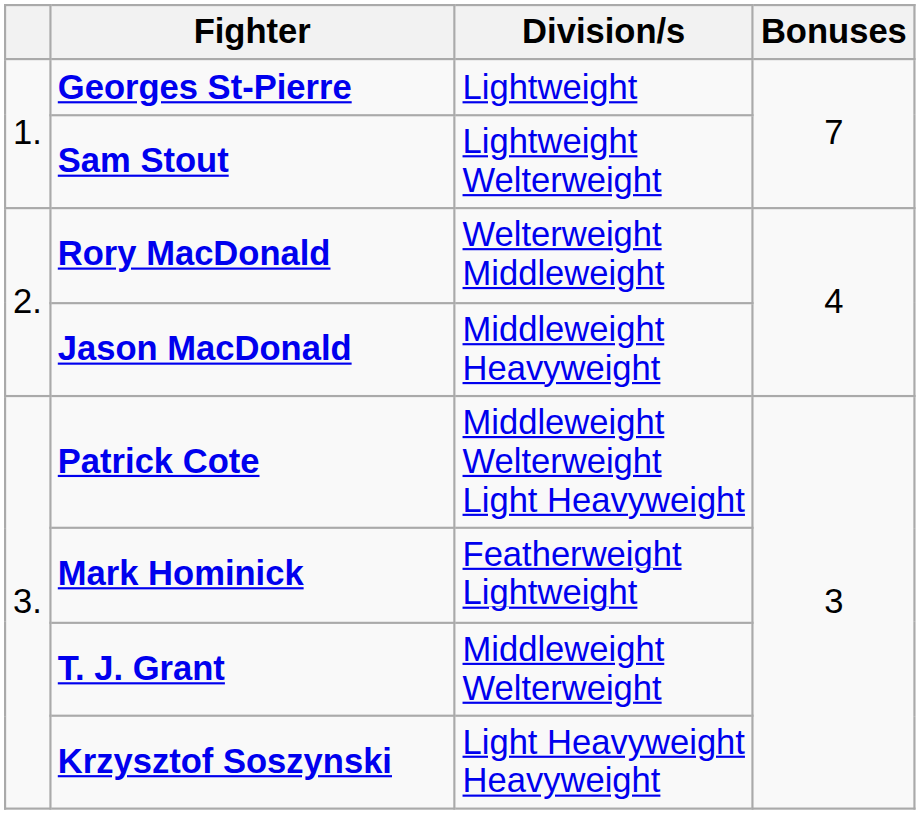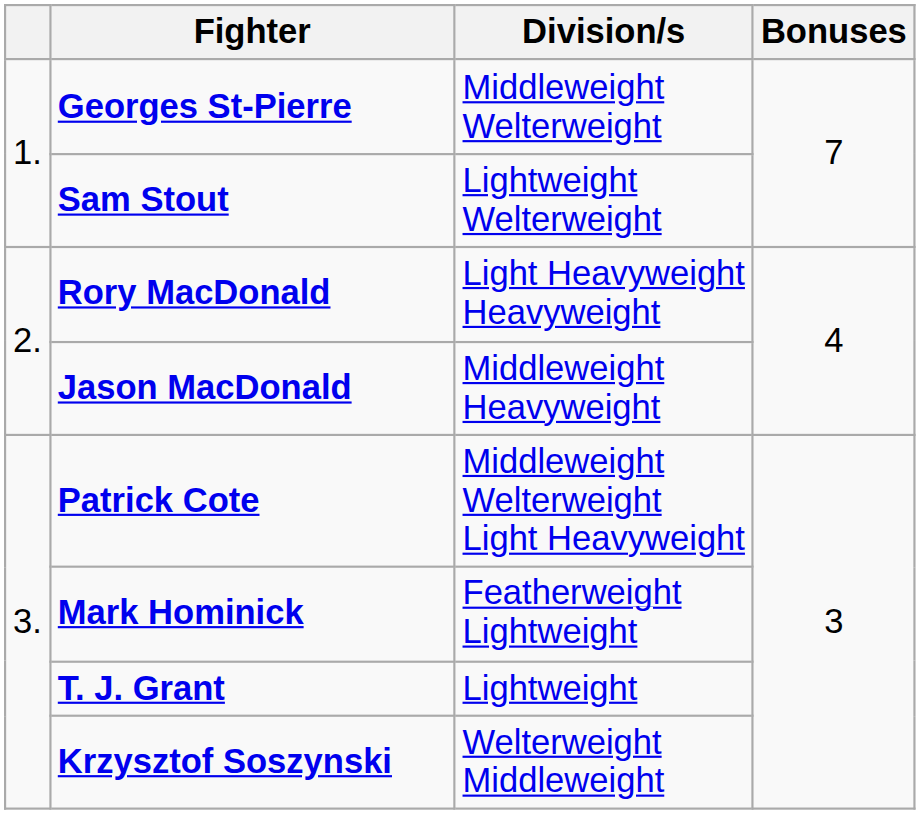Georges St-Pierre | Division/s: Lightweight -> Middleweight Welterweight
Rory MacDonald | Division/s: Welterweight Middleweight -> Light Heavyweight Heavyweight
T. J. Grant | Division/s: Middleweight Welterweight -> Lightweight
Krzysztof Soszynski | Division/s: Light Heavyweight Heavyweight -> Welterweight Middleweight
